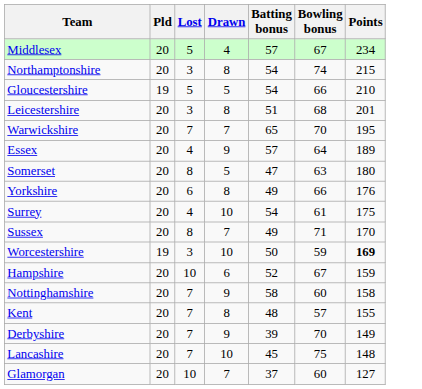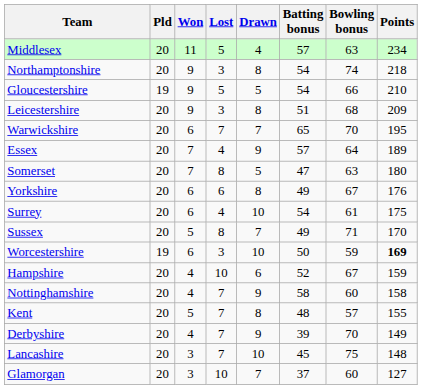+ column: Won | 11 | 9 | 9 | 9 | 6 | 7 | 7 | 6 | 6 | 5 | 6 | 4 | 4 | 5 | 4 | 3 | 3
Middlesex | Bowling bonus: 67 -> 63
Northamptonshire | Points: 215 -> 218
Leicestershire | Points: 201 -> 209
Yorkshire | Bowling bonus: 66 -> 67
